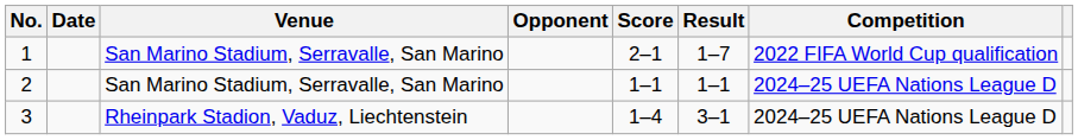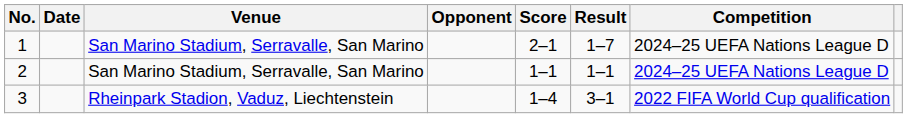1 | Competition: 2022 FIFA World Cup qualification -> 2024–25 UEFA Nations League D
3 | Competition: 2024–25 UEFA Nations League D -> 2022 FIFA World Cup qualification
